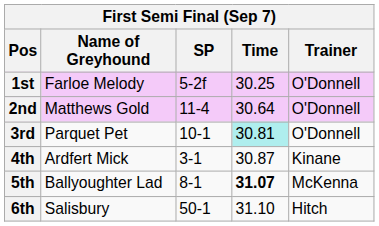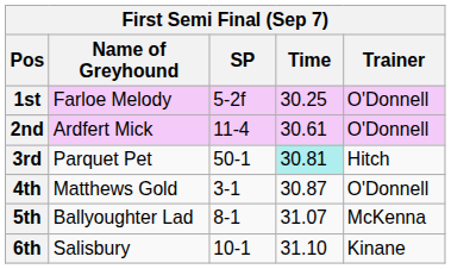2nd | Name of Greyhound: Matthews Gold -> Ardfert Mick
2nd | Time: 30.64 -> 30.61
3rd | SP: 10-1 -> 50-1
3rd | Trainer: O'Donnell -> Hitch
4th | Name of Greyhound: Ardfert Mick -> Matthews Gold
4th | Trainer: Kinane -> O'Donnell
5th | Time: bold -> normal
6th | SP: 50-1 -> 10-1
6th | Trainer: Hitch -> Kinane
